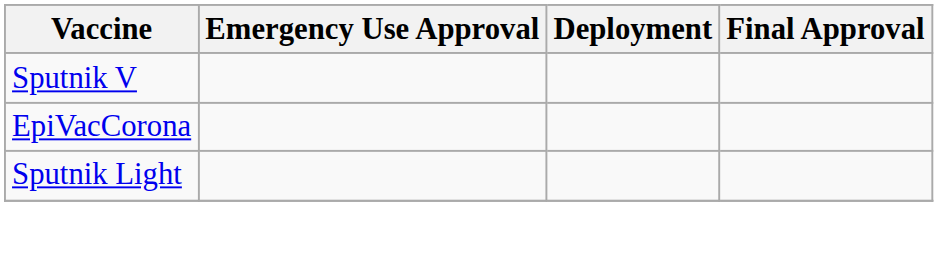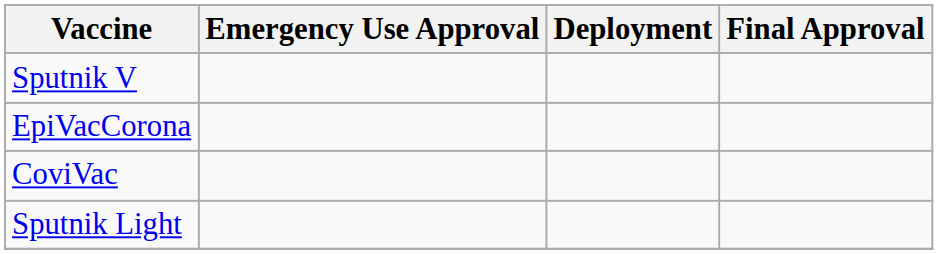+ row: CoviVac
